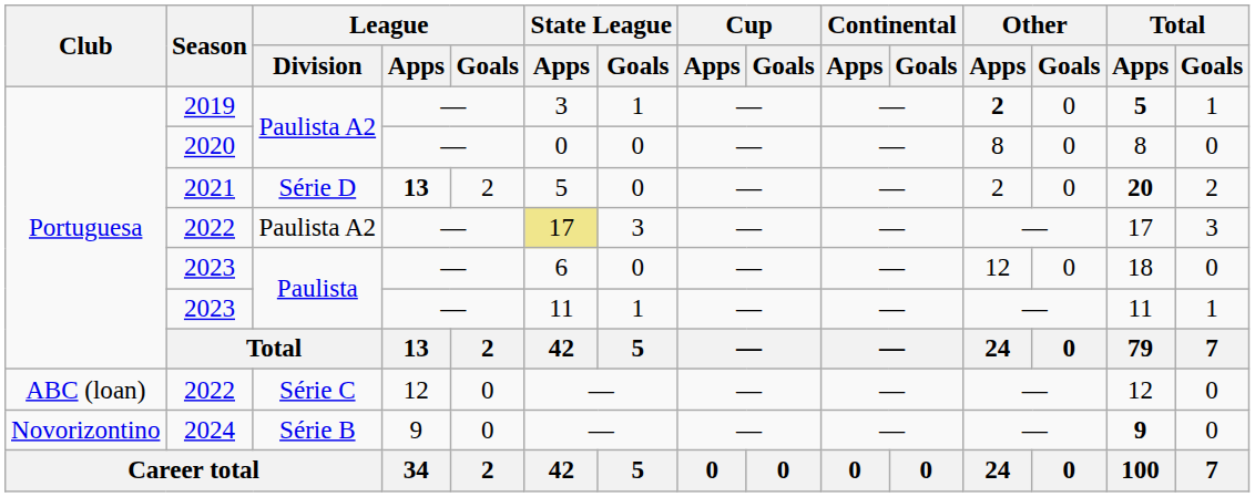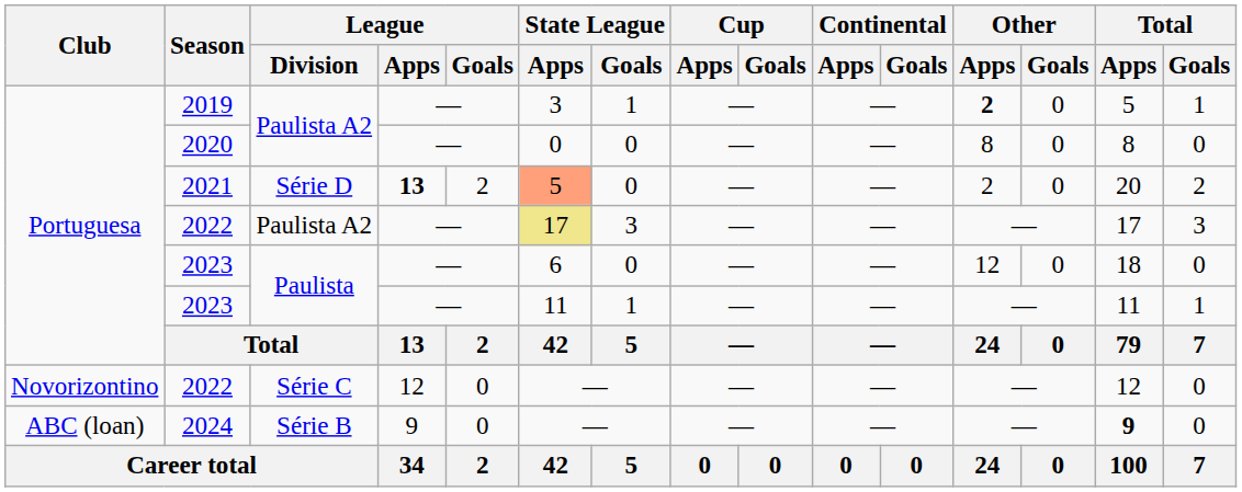2019 | Total / Apps: bold -> normal
2021 | State League / Apps: no background -> lightsalmon background
2021 | Total / Apps: bold -> normal
2022 / Série C | Club: ABC (loan) -> Novorizontino
2024 | Club: Novorizontino -> ABC (loan)
